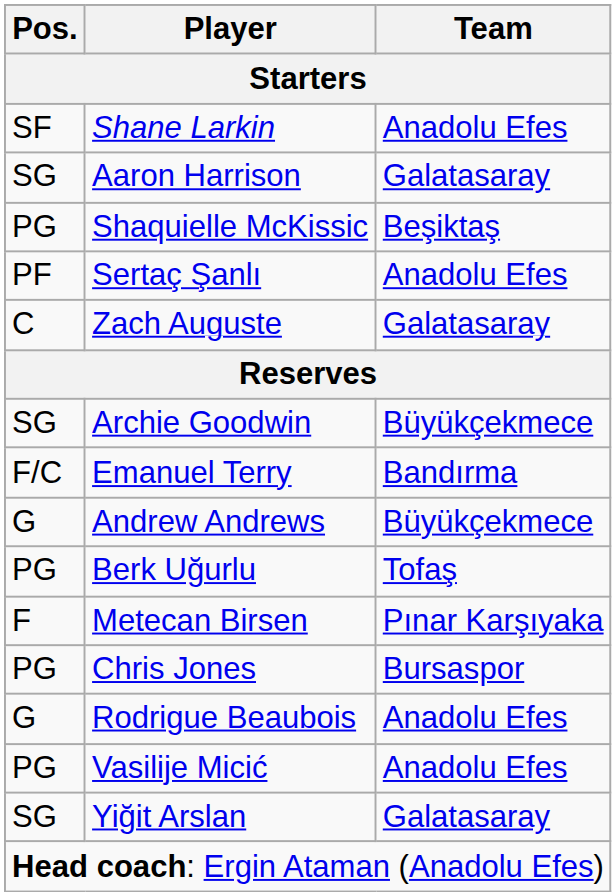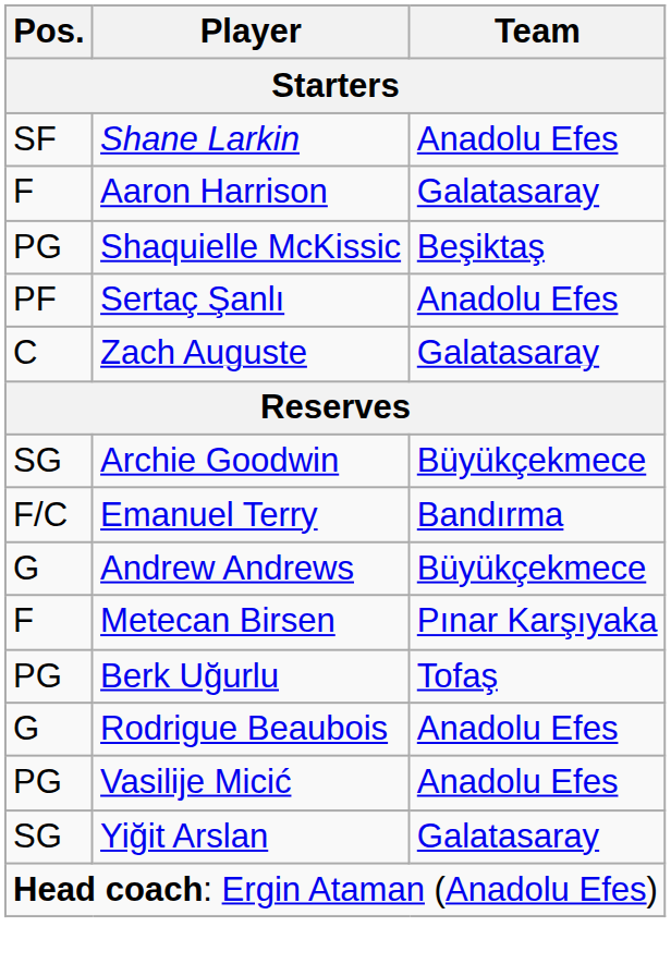Aaron Harrison | Pos.: SG -> F
rows swapped: Metecan Birsen <-> Berk Uğurlu
- row: PG | Chris Jones | Bursaspor
